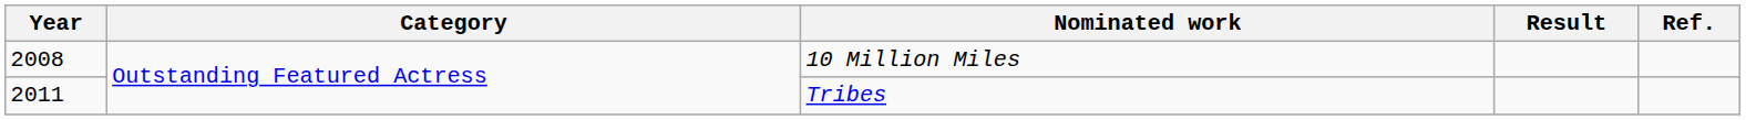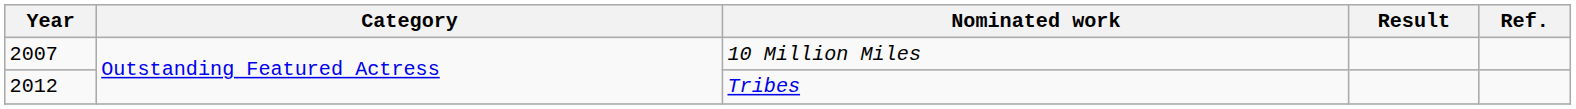10 Million Miles | Year: 2008 -> 2007
Tribes | Year: 2011 -> 2012
